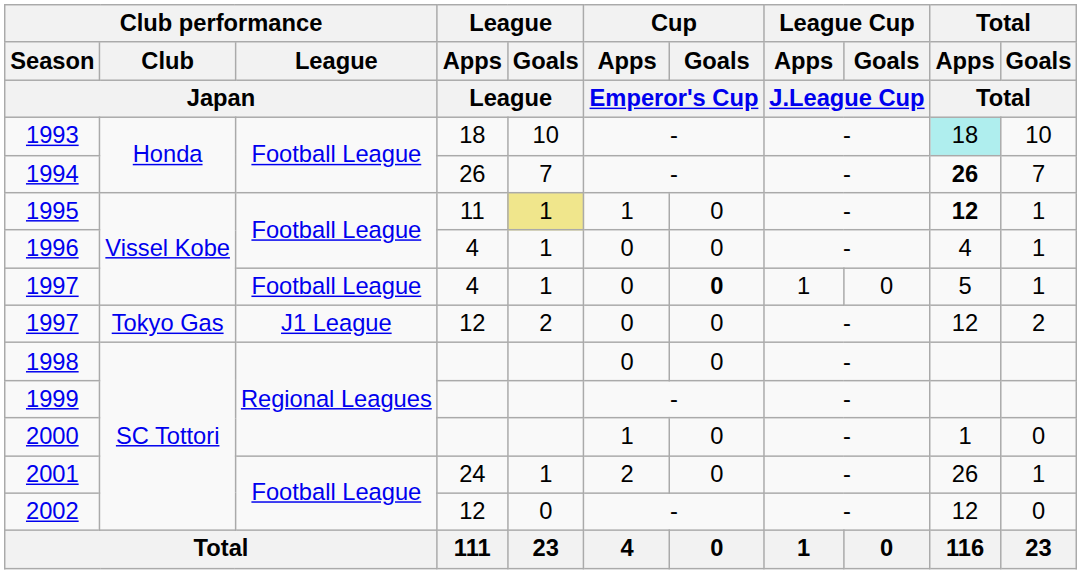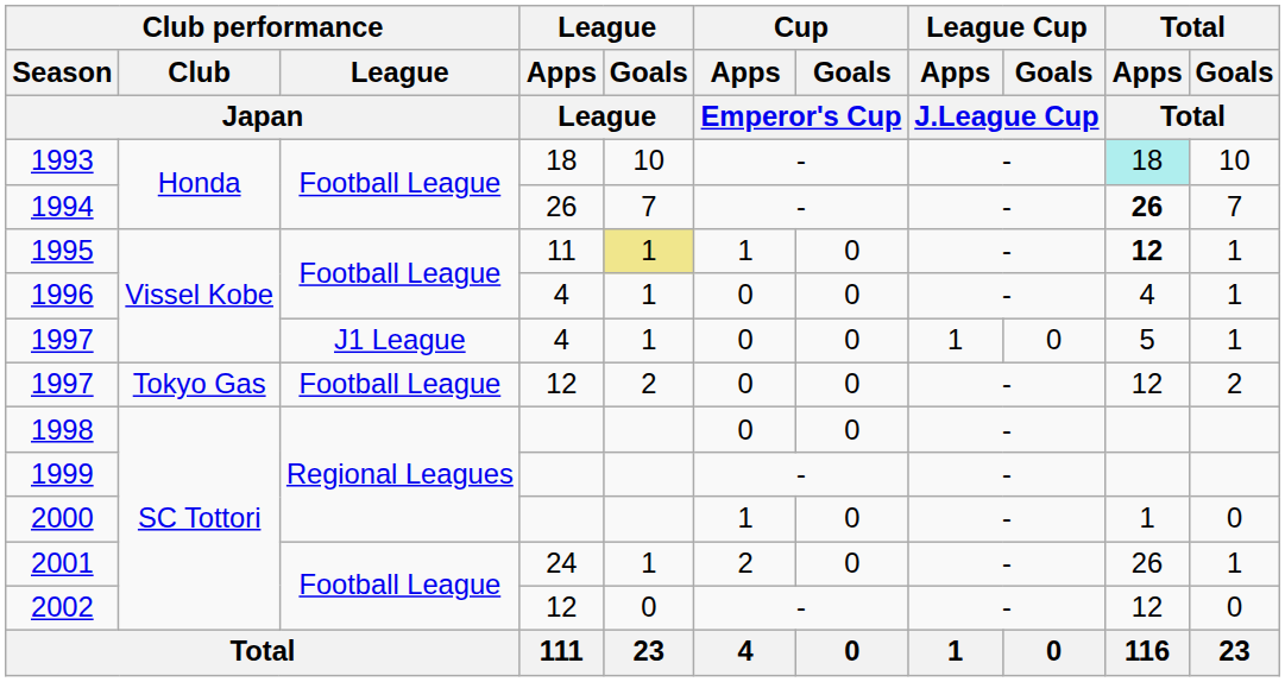1997 / 4 | Club performance / League / Japan: Football League -> J1 League
1997 / 4 | Cup / Goals / Emperor's Cup: bold -> normal
1997 / 12 | Club performance / League / Japan: J1 League -> Football League
